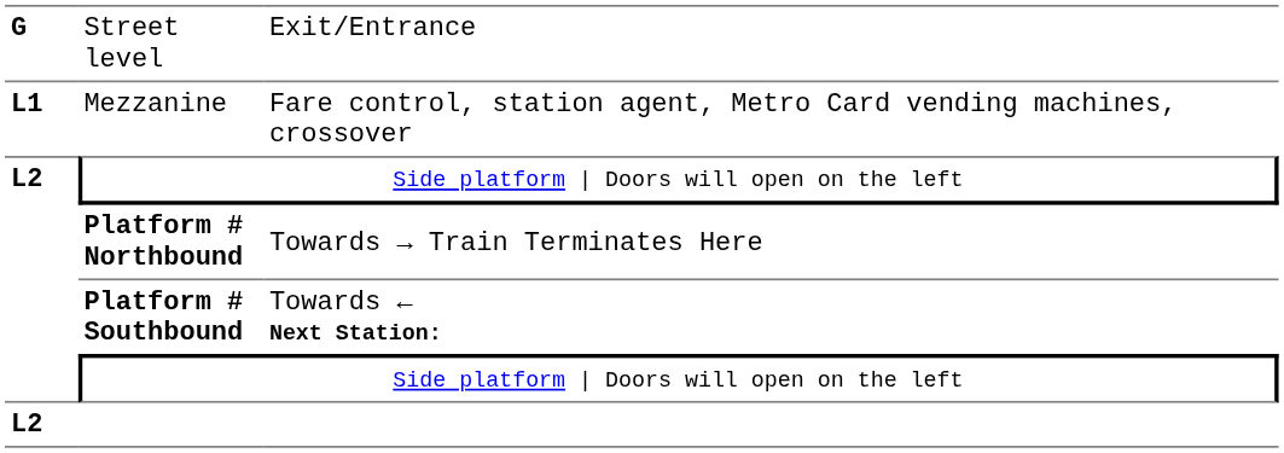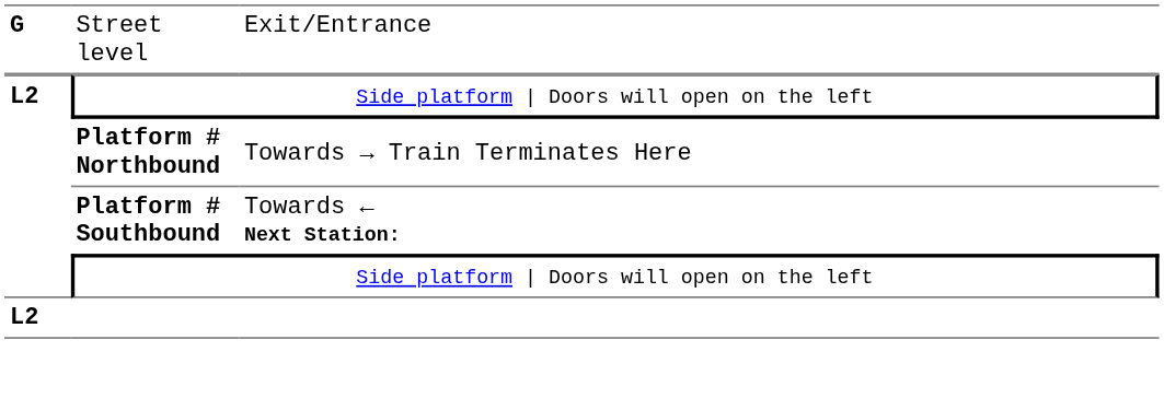- row: L1 | Mezzanine | Fare control, station agent, Metro Card vending machines, crossover
